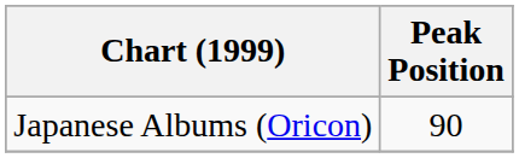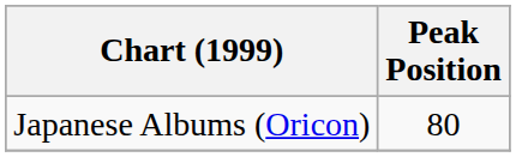Japanese Albums (Oricon) | Peak Position: 90 -> 80
